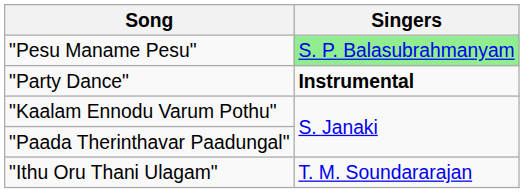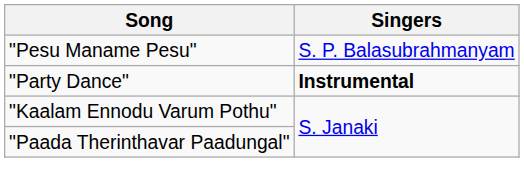"Pesu Maname Pesu" | Singers: lightgreen background -> no background
- row: "Ithu Oru Thani Ulagam" | T. M. Soundararajan
